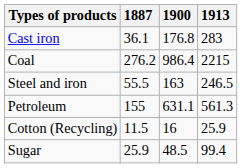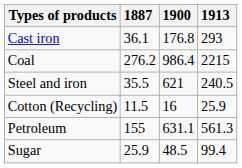Cast iron | 1913: 283 -> 293
Steel and iron | 1887: 55.5 -> 35.5
Steel and iron | 1900: 163 -> 621
Steel and iron | 1913: 246.5 -> 240.5
rows swapped: Petroleum <-> Cotton (Recycling)
